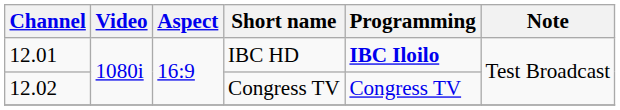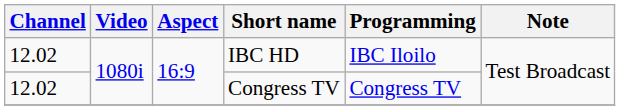IBC HD | Channel: 12.01 -> 12.02
IBC HD | Programming: bold -> normal
